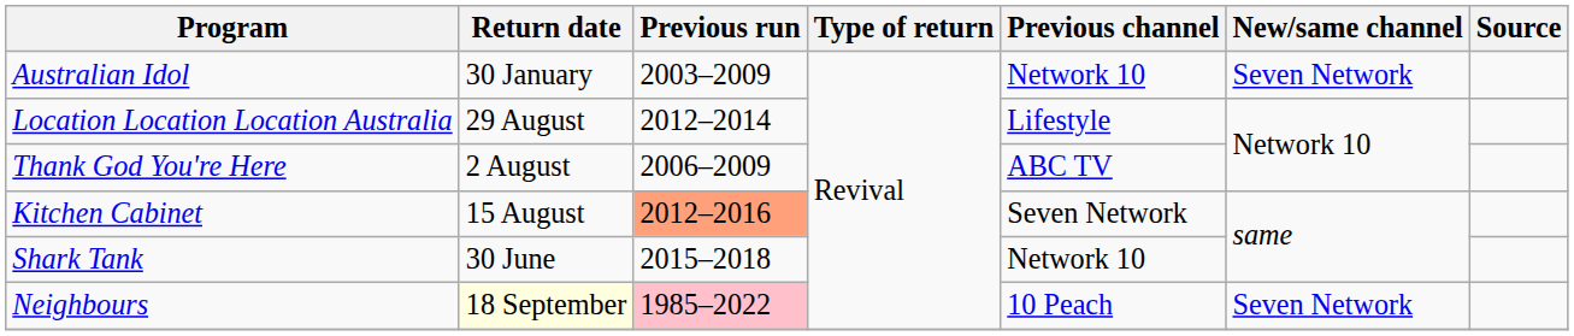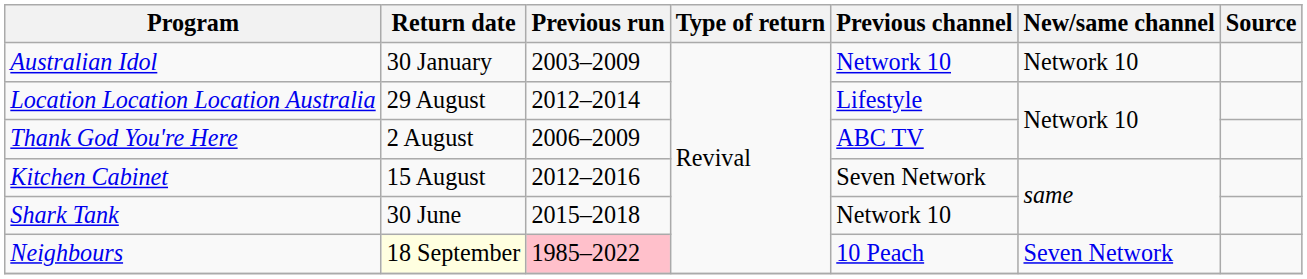Australian Idol | New/same channel: Seven Network -> Network 10
Kitchen Cabinet | Previous run: lightsalmon background -> no background
